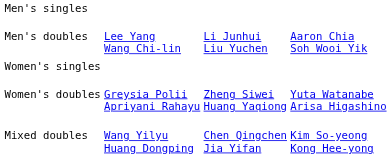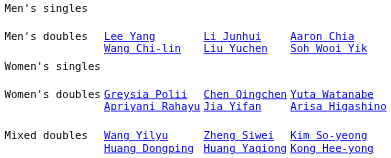Women's doubles | column 3: Zheng Siwei Huang Yaqiong -> Chen Qingchen Jia Yifan
Mixed doubles | column 3: Chen Qingchen Jia Yifan -> Zheng Siwei Huang Yaqiong
